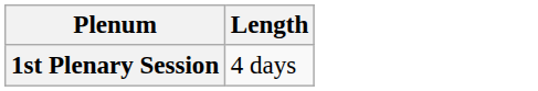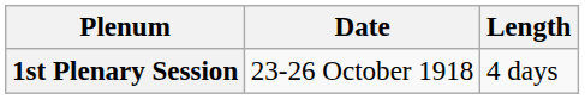+ column: Date | 23-26 October 1918
